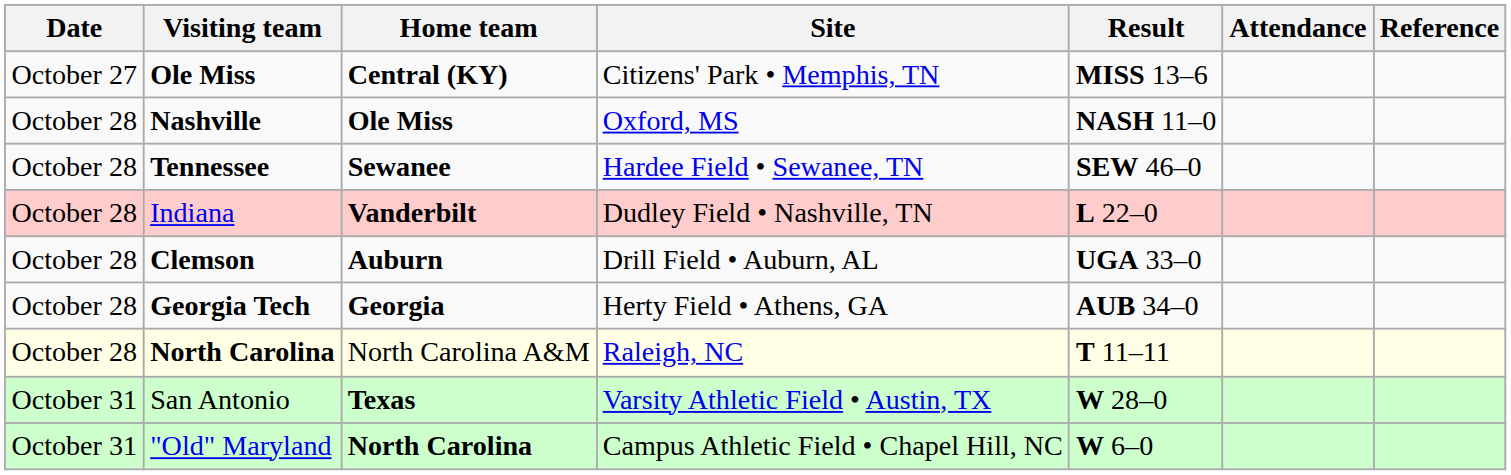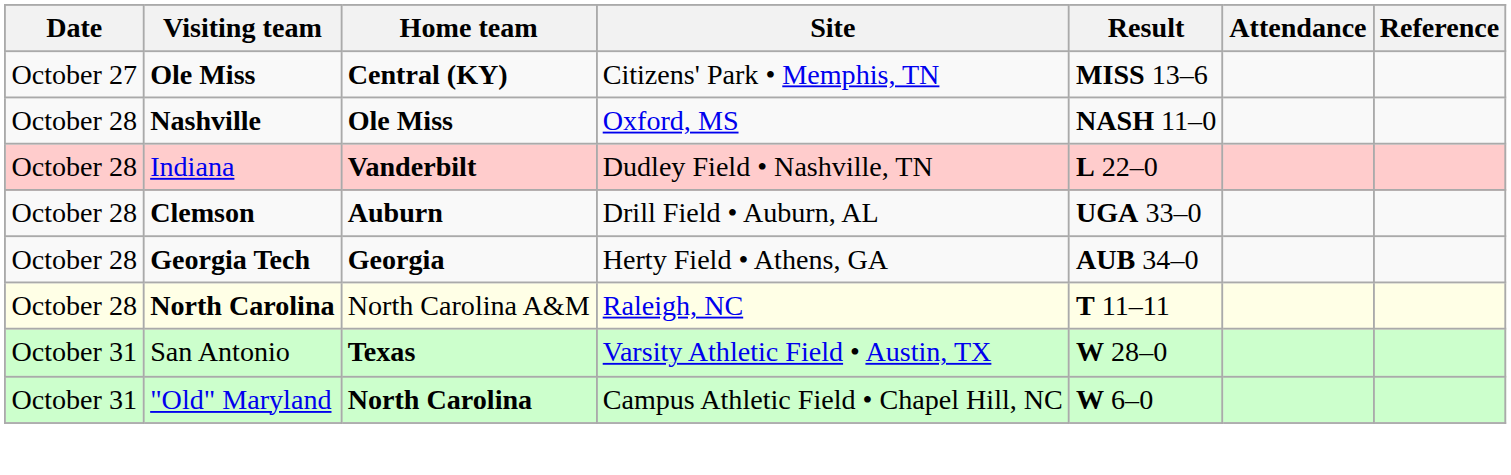- row: October 28 | Tennessee | Sewanee | Hardee Field • Sewanee, TN | SEW 46–0
